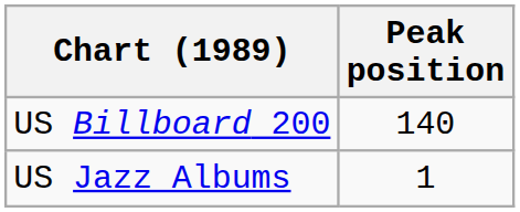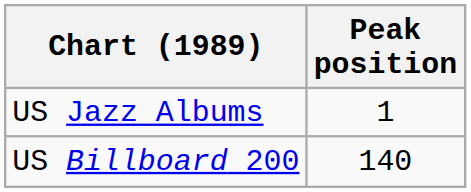rows swapped: US Billboard 200 <-> US Jazz Albums
